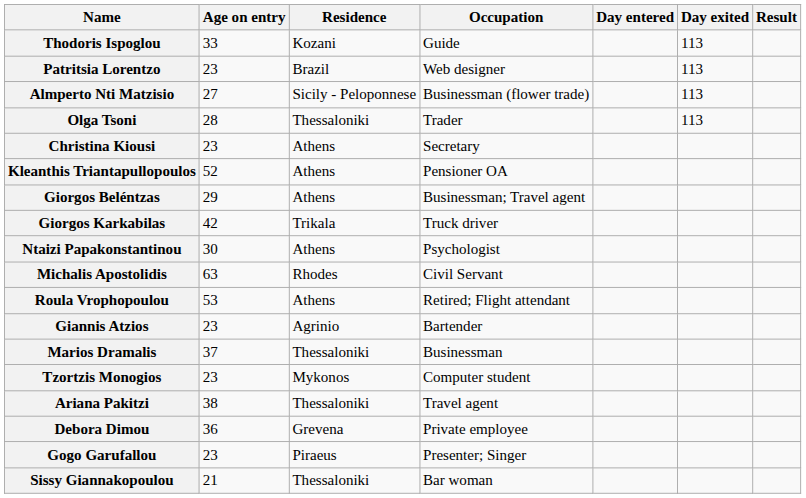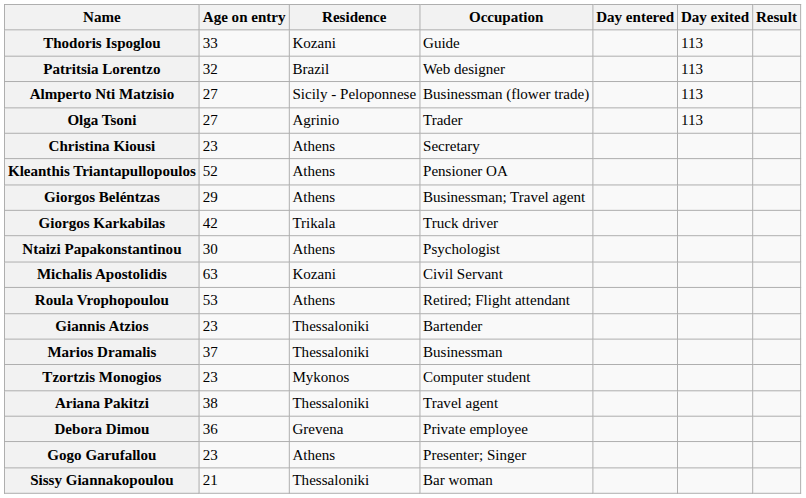Patritsia Lorentzo | Age on entry: 23 -> 32
Olga Tsoni | Age on entry: 28 -> 27
Olga Tsoni | Residence: Thessaloniki -> Agrinio
Michalis Apostolidis | Residence: Rhodes -> Kozani
Giannis Atzios | Residence: Agrinio -> Thessaloniki
Gogo Garufallou | Residence: Piraeus -> Athens
